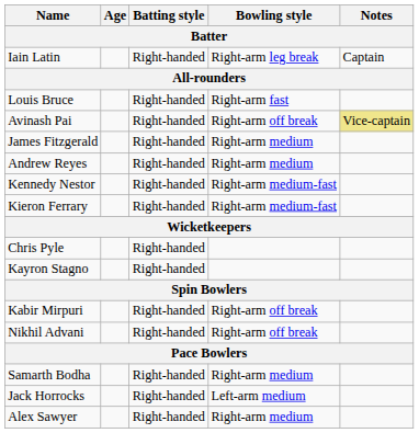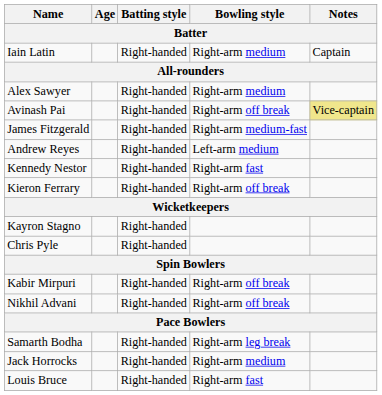Iain Latin | Bowling style: Right-arm leg break -> Right-arm medium
rows swapped: Louis Bruce <-> Alex Sawyer
James Fitzgerald | Bowling style: Right-arm medium -> Right-arm medium-fast
Andrew Reyes | Bowling style: Right-arm medium -> Left-arm medium
Kennedy Nestor | Bowling style: Right-arm medium-fast -> Right-arm fast
Kieron Ferrary | Bowling style: Right-arm medium-fast -> Right-arm off break
rows swapped: Kayron Stagno <-> Chris Pyle
Samarth Bodha | Bowling style: Right-arm medium -> Right-arm leg break
Jack Horrocks | Bowling style: Left-arm medium -> Right-arm medium
